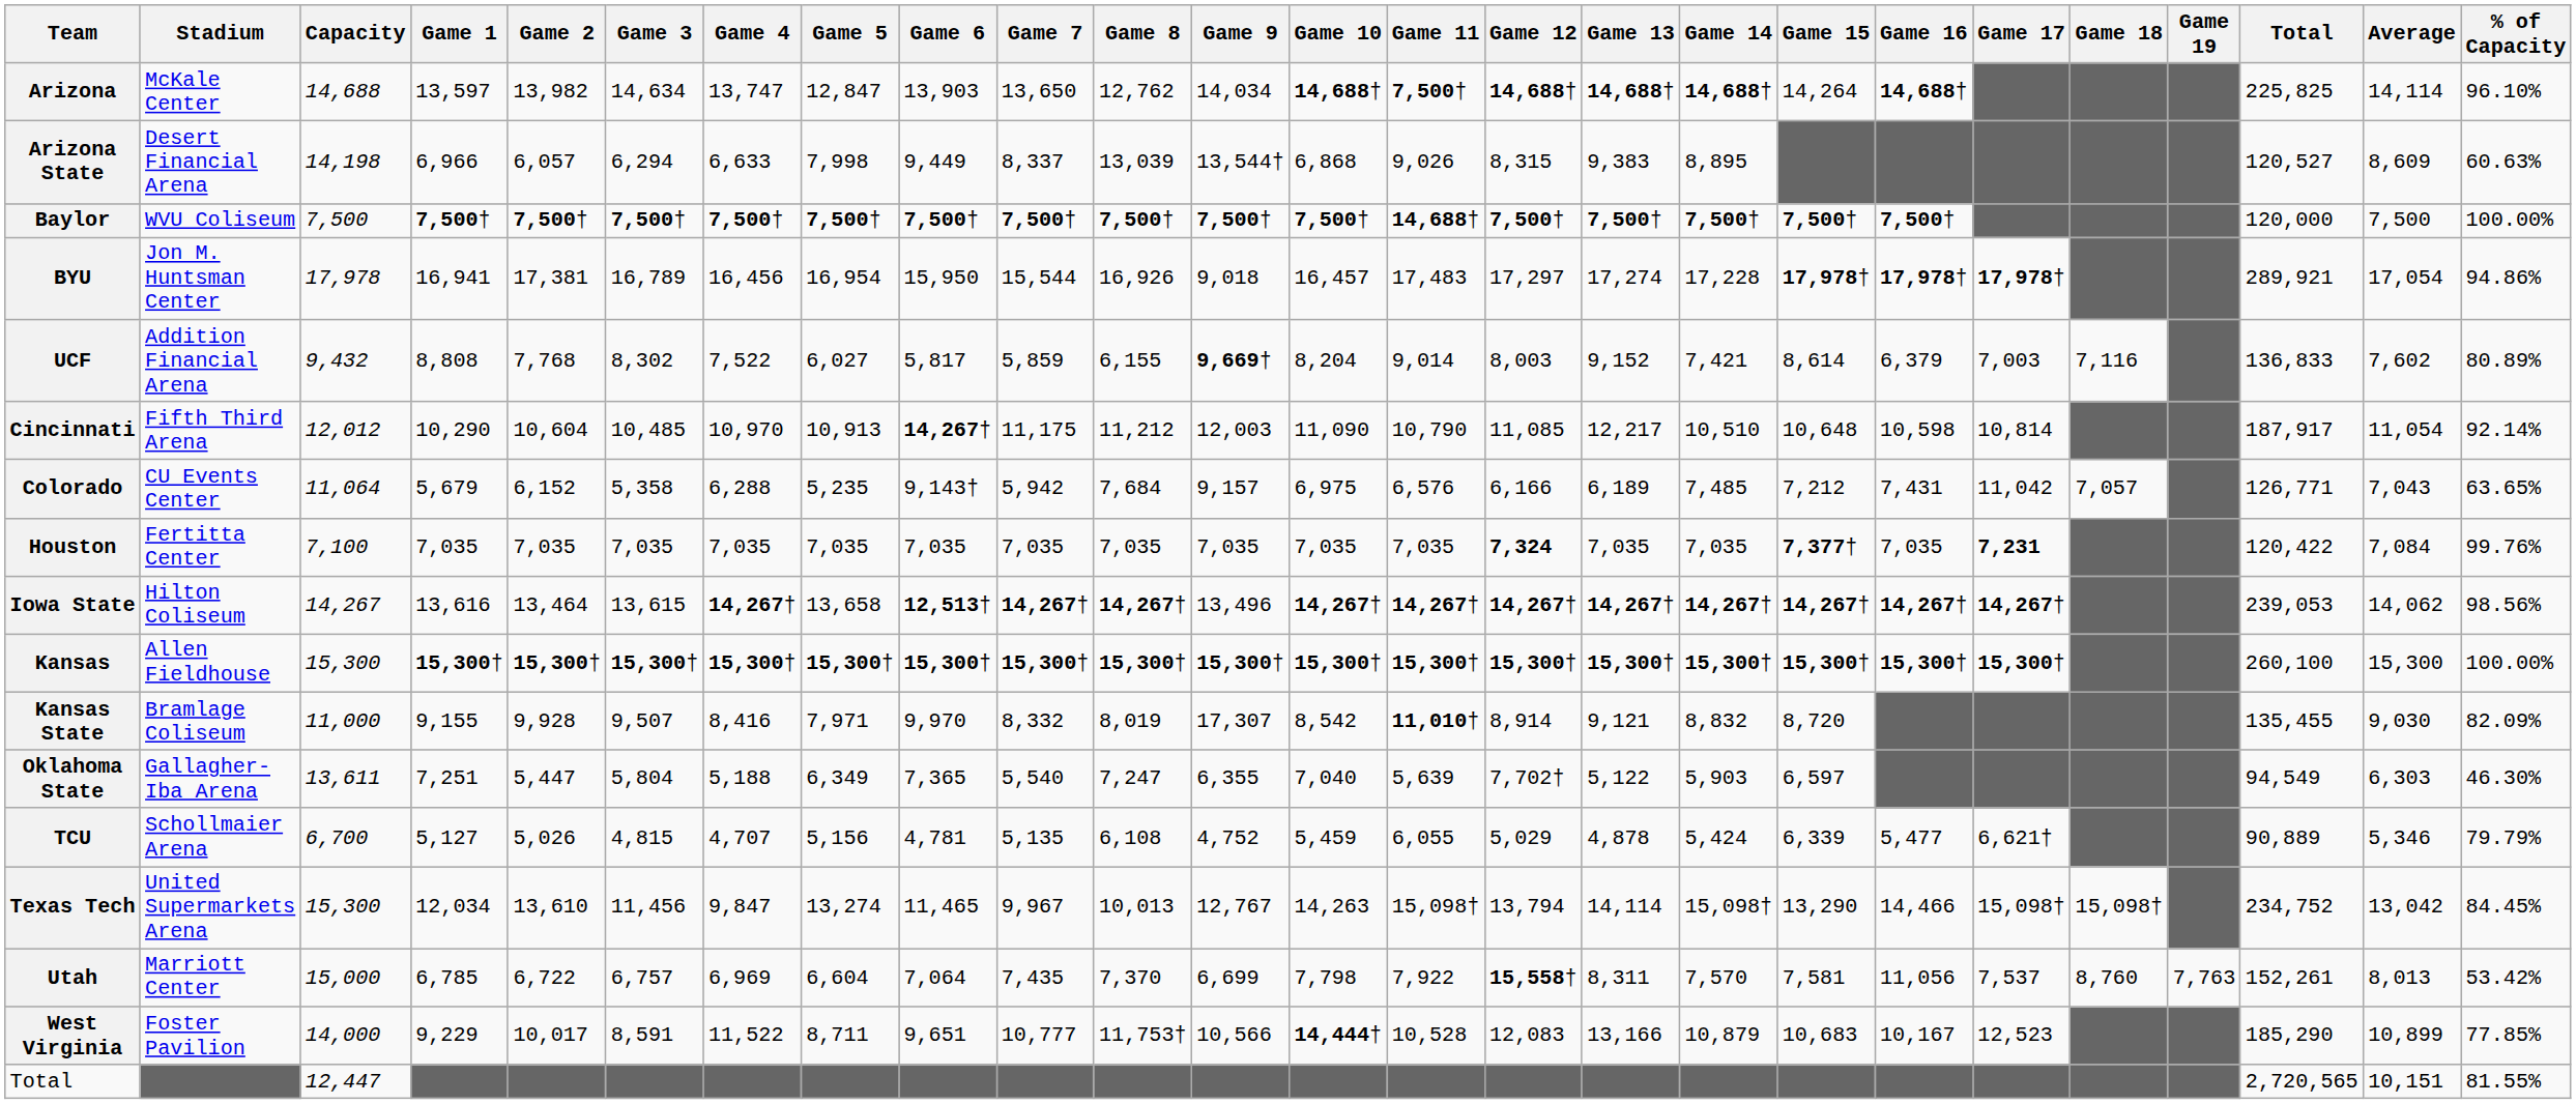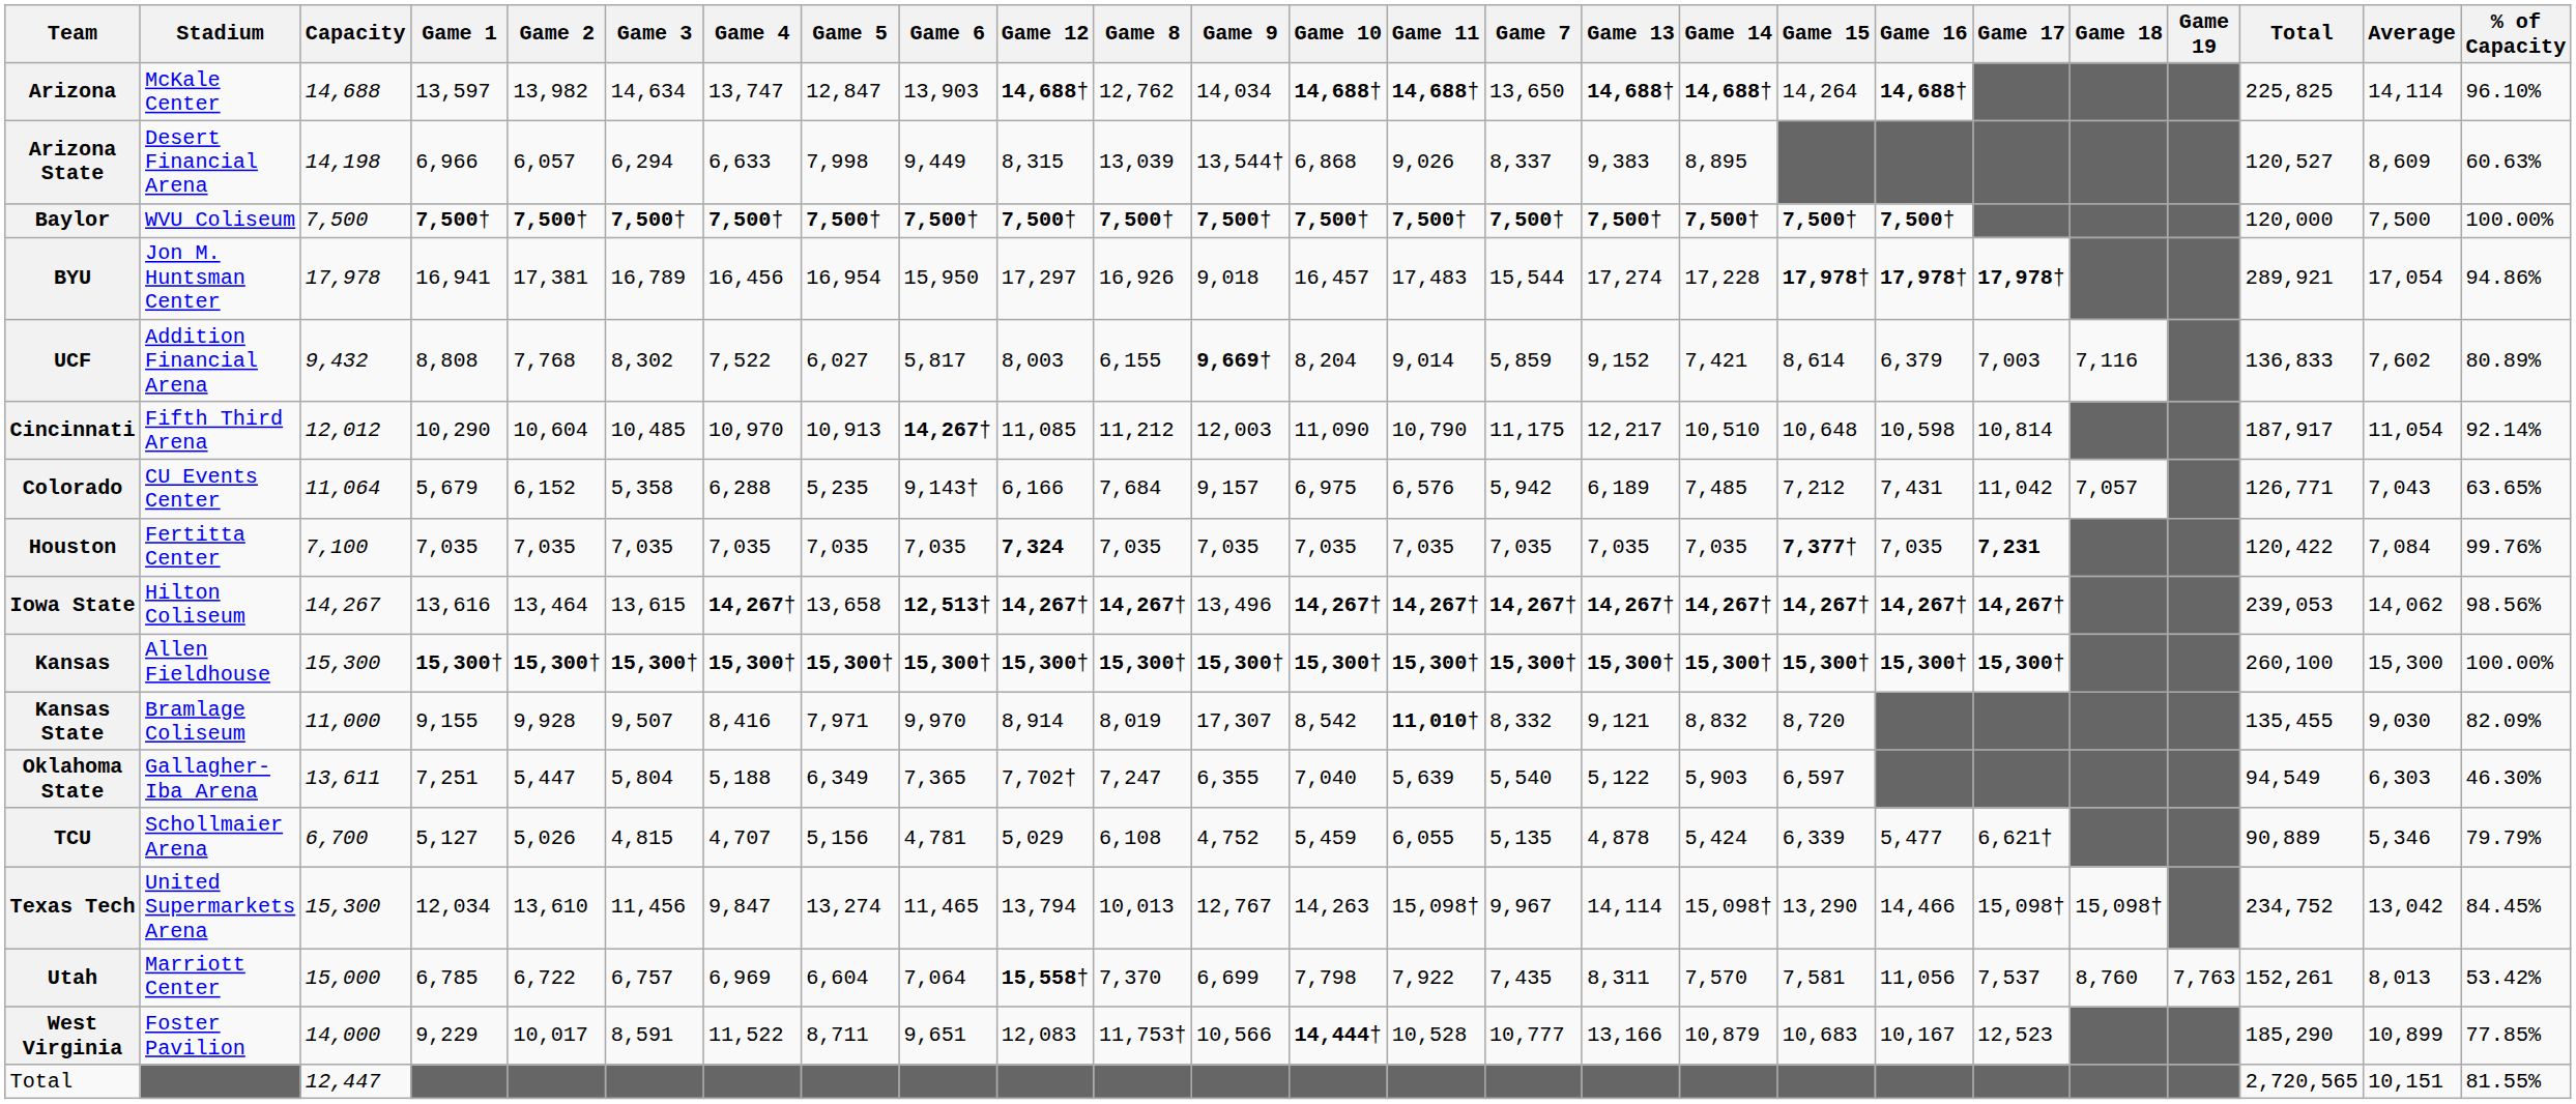columns swapped: Game 7 <-> Game 12
Arizona | Game 11: 7,500† -> 14,688†
Baylor | Game 11: 14,688† -> 7,500†
